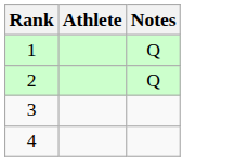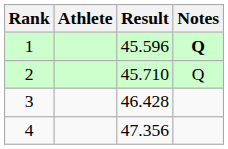+ column: Result | 45.596 | 45.710 | 46.428 | 47.356
1 | Notes: normal -> bold
